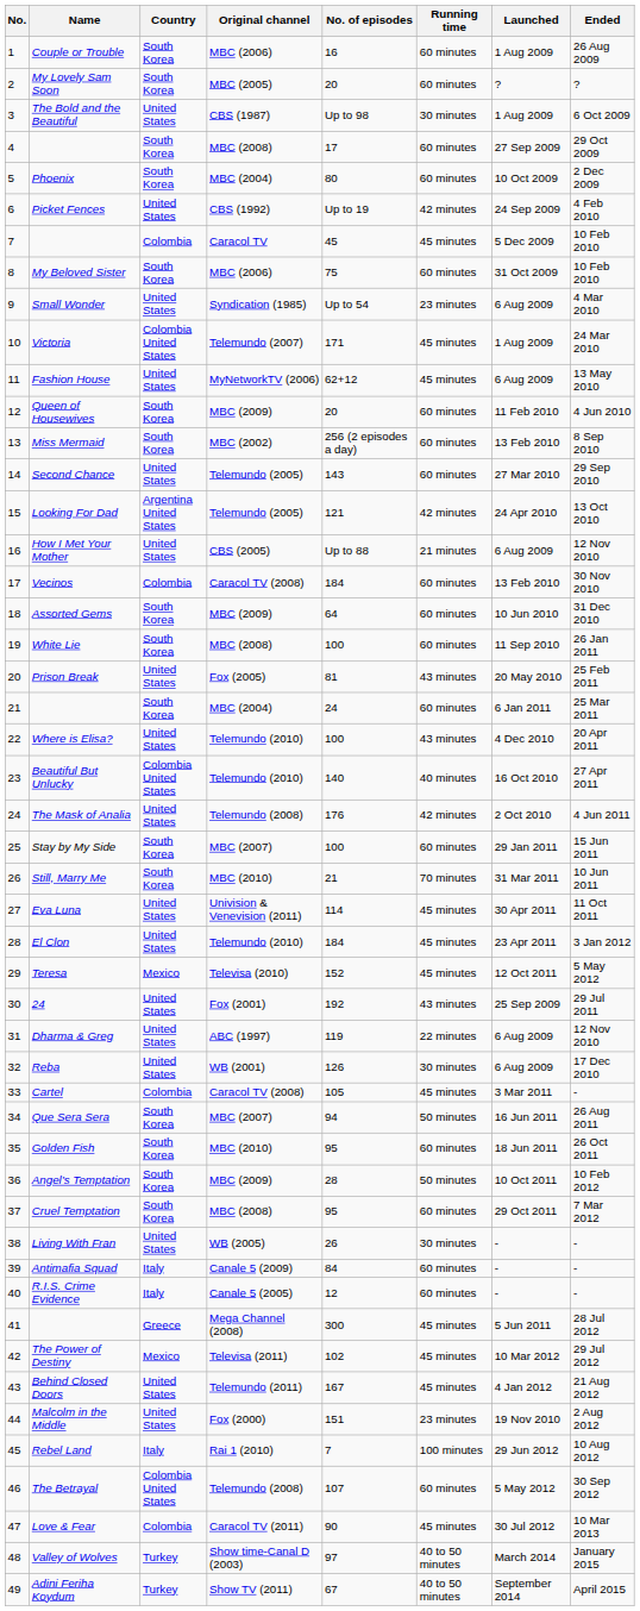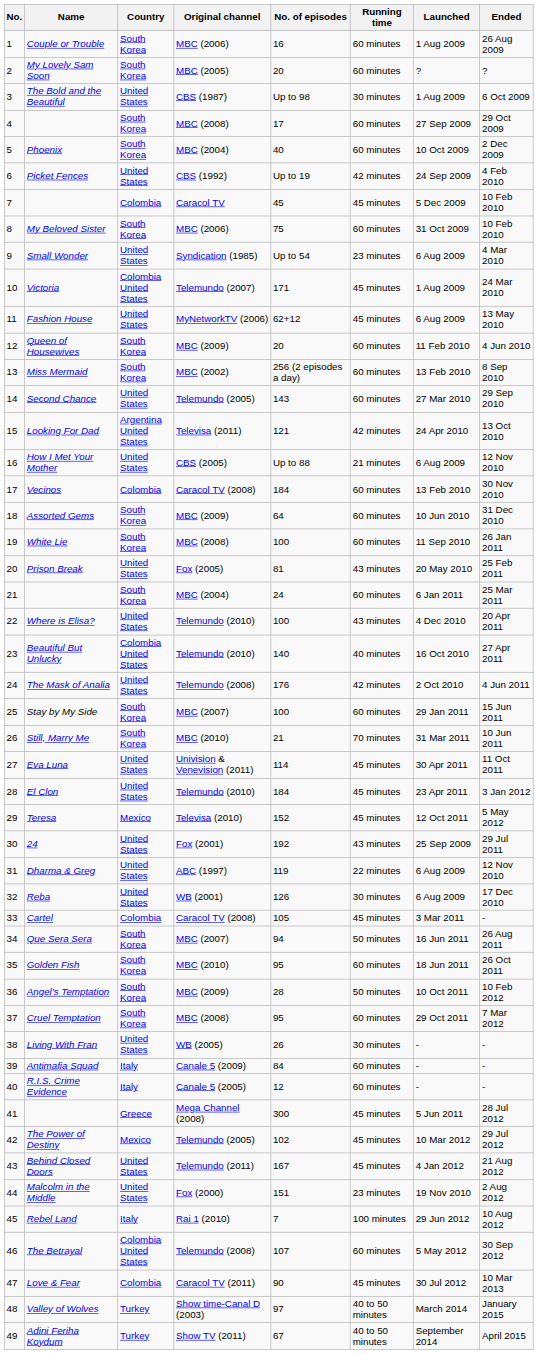Phoenix | No. of episodes: 80 -> 40
Looking For Dad | Original channel: Telemundo (2005) -> Televisa (2011)
The Power of Destiny | Original channel: Televisa (2011) -> Telemundo (2005)
